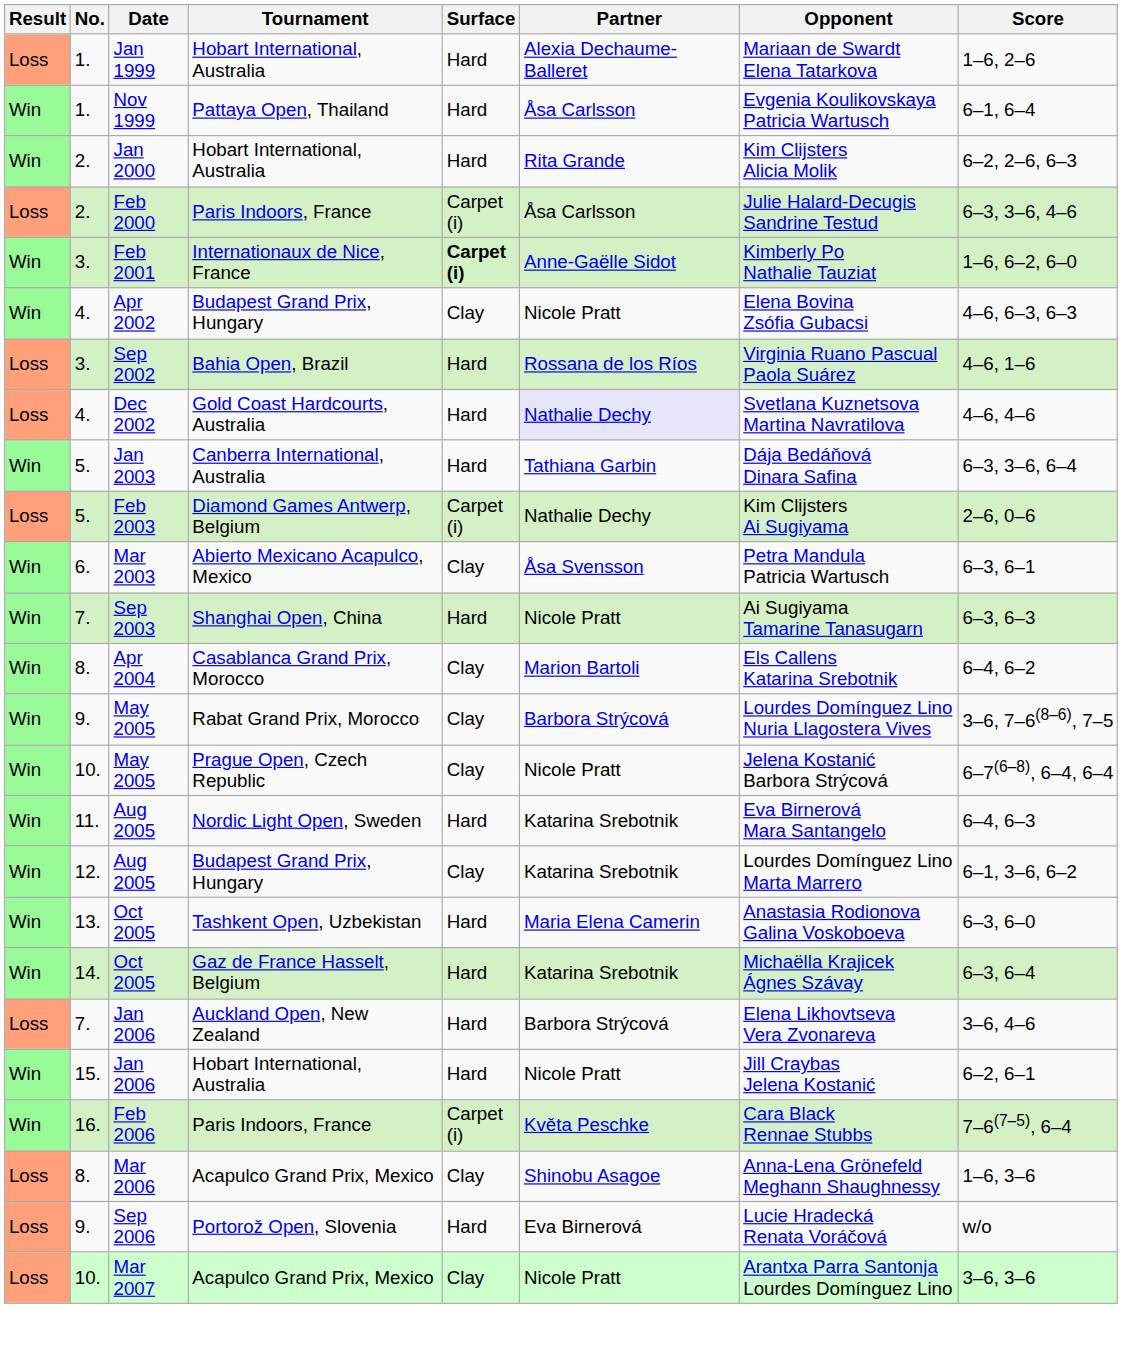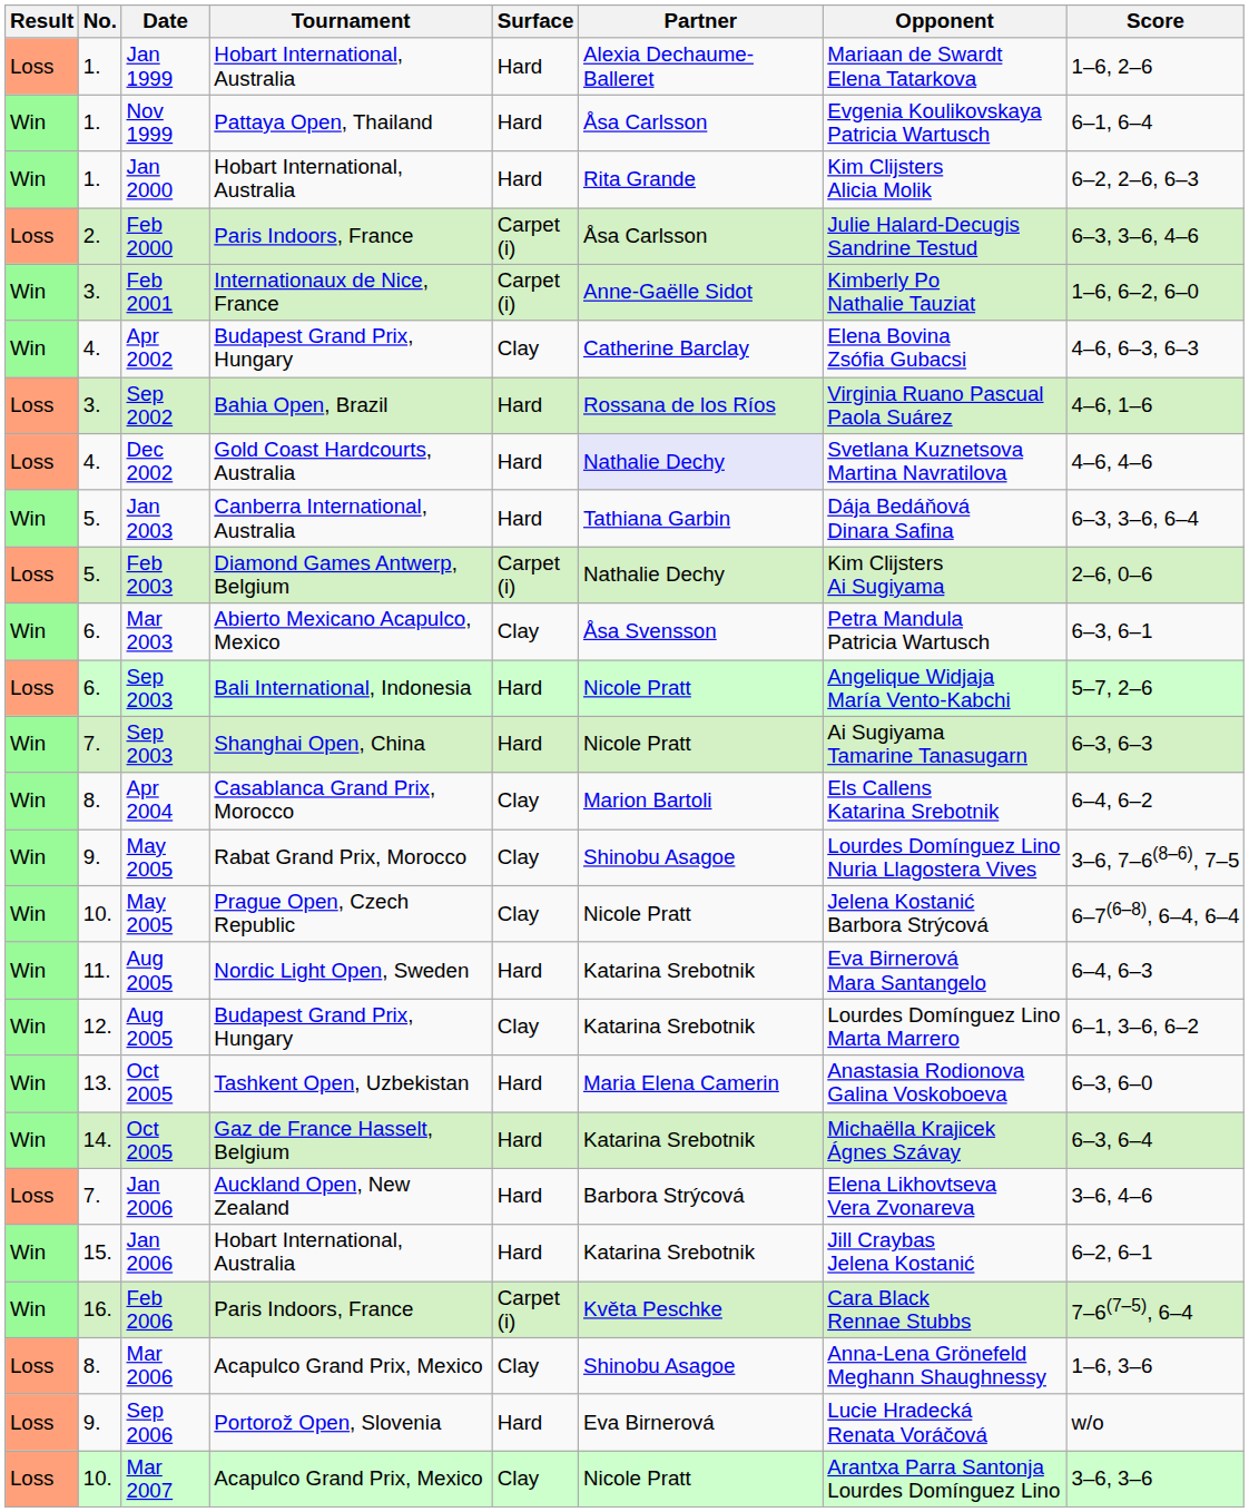Jan 2000 | No.: 2. -> 1.
Feb 2001 | Surface: bold -> normal
Apr 2002 | Partner: Nicole Pratt -> Catherine Barclay
+ row: Loss | 6. | Sep 2003 | Bali International, Indonesia | Hard | Nicole Pratt | Angelique Widjaja María Vento-Kabchi | 5–7, 2–6
May 2005 / Rabat Grand Prix, Morocco | Partner: Barbora Strýcová -> Shinobu Asagoe
Jan 2006 / Hobart International, Australia | Partner: Nicole Pratt -> Katarina Srebotnik
